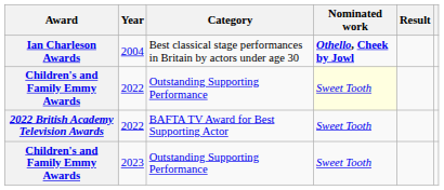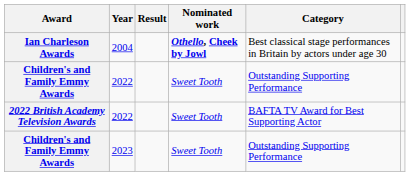columns swapped: Category <-> Result
Children's and Family Emmy Awards / 2022 | Nominated work: lightyellow background -> no background
